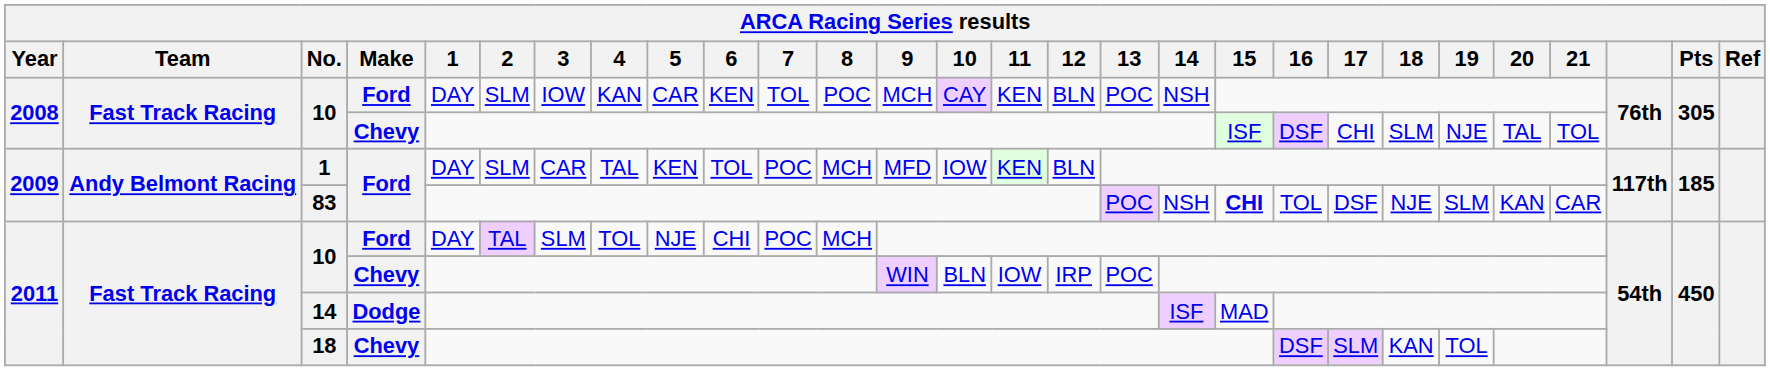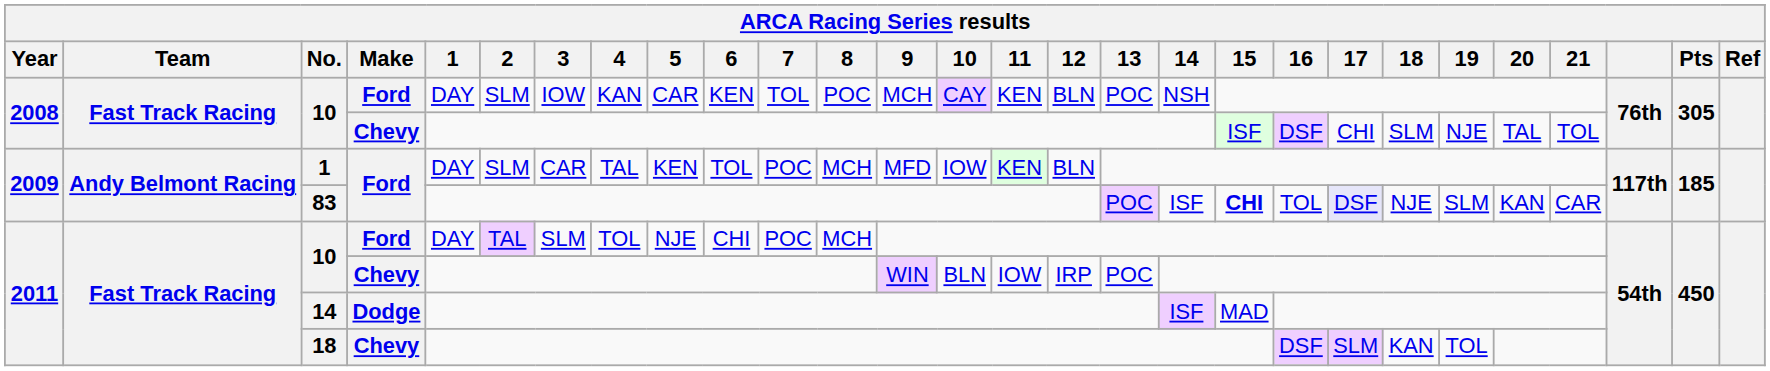83 | 14: NSH -> ISF
83 | 17: no background -> lavender background
